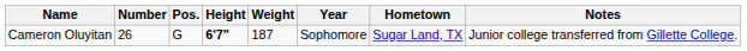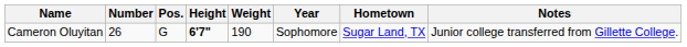Cameron Oluyitan | Weight: 187 -> 190
